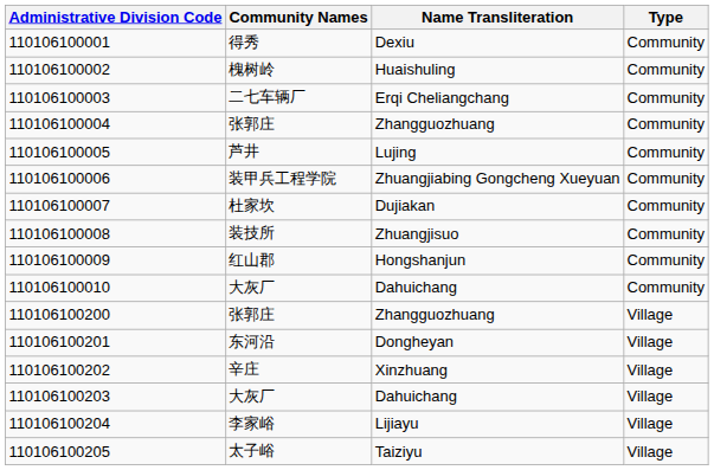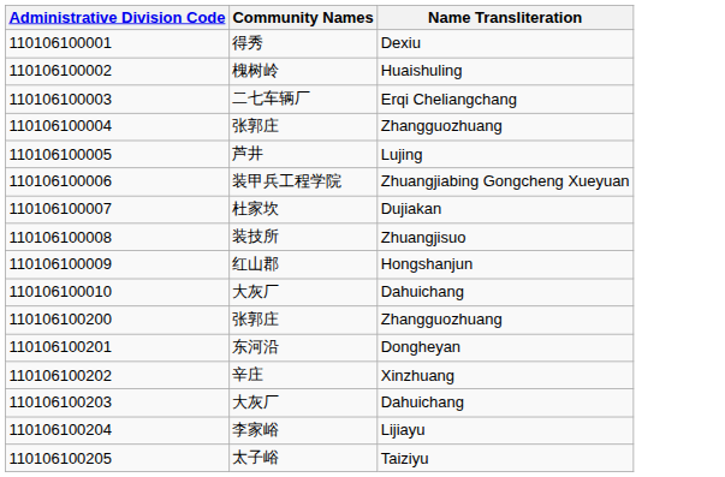- column: Type | Community | Community | Community | Community | Community | Community | Community | Community | Community | Community | Village | Village | Village | Village | Village | Village
